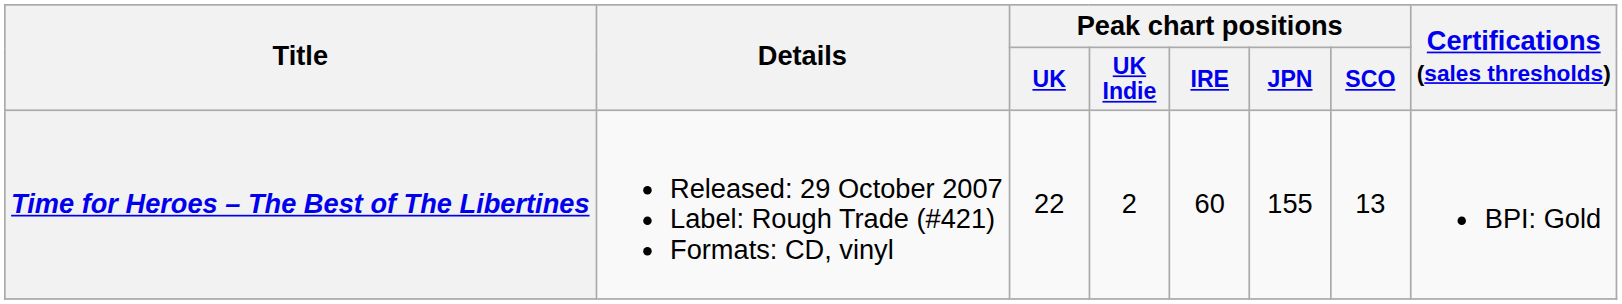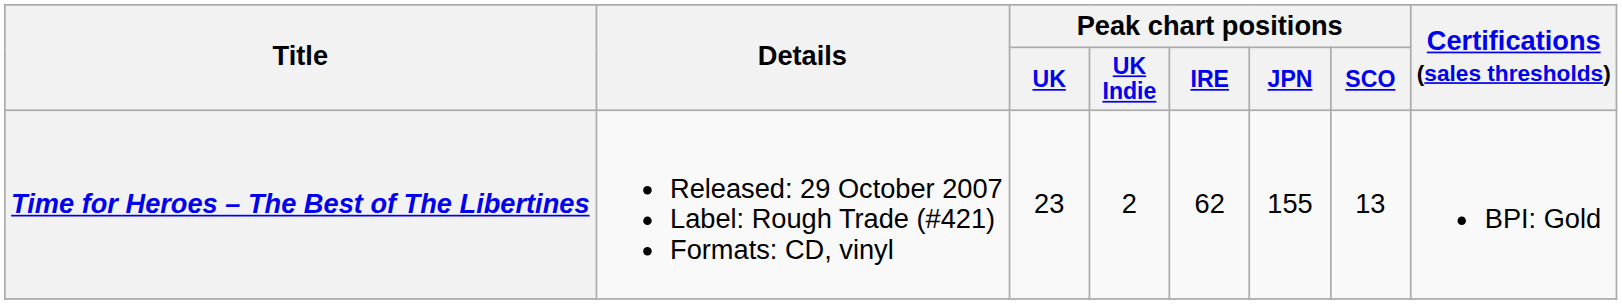Time for Heroes – The Best of The Libertines | Peak chart positions / UK: 22 -> 23
Time for Heroes – The Best of The Libertines | Peak chart positions / IRE: 60 -> 62
